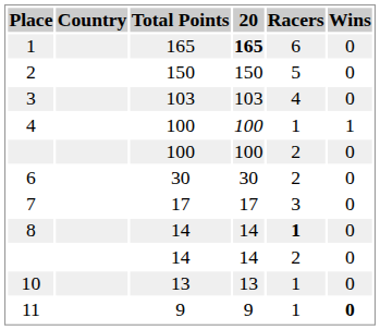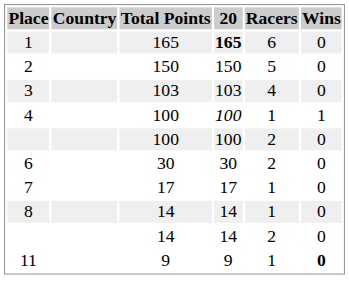7 | Racers: 3 -> 1
8 | Racers: bold -> normal
- row: 10 | 13 | 13 | 1 | 0
